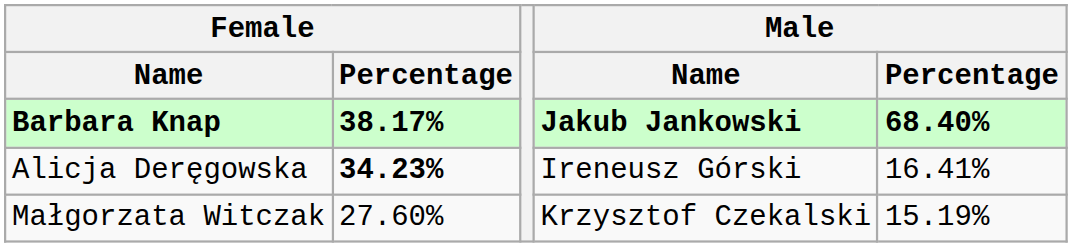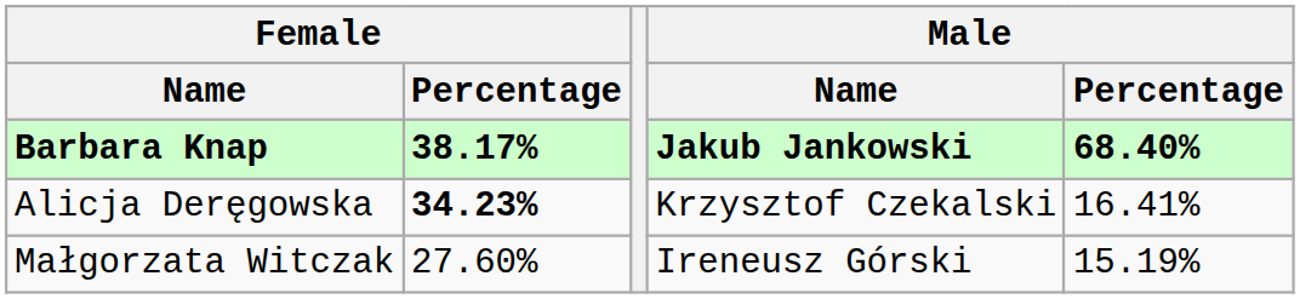Alicja Deręgowska | Male / Name: Ireneusz Górski -> Krzysztof Czekalski
Małgorzata Witczak | Male / Name: Krzysztof Czekalski -> Ireneusz Górski
